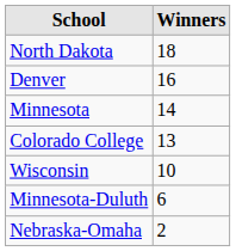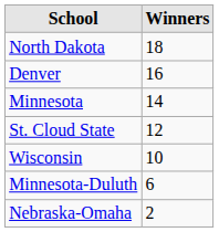- row: Colorado College | 13
+ row: St. Cloud State | 12
